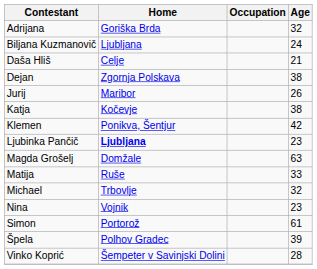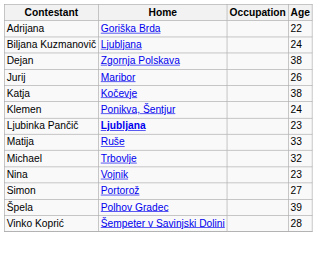Adrijana | Age: 32 -> 22
- row: Daša Hliš | Celje | 21
Klemen | Age: 42 -> 24
- row: Magda Grošelj | Domžale | 63
Simon | Age: 61 -> 27
